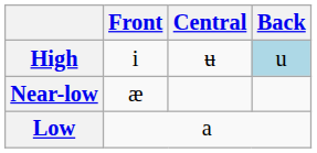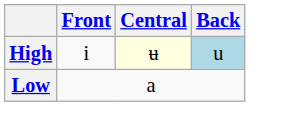High | Central: no background -> lightyellow background
- row: Near-low | æ
